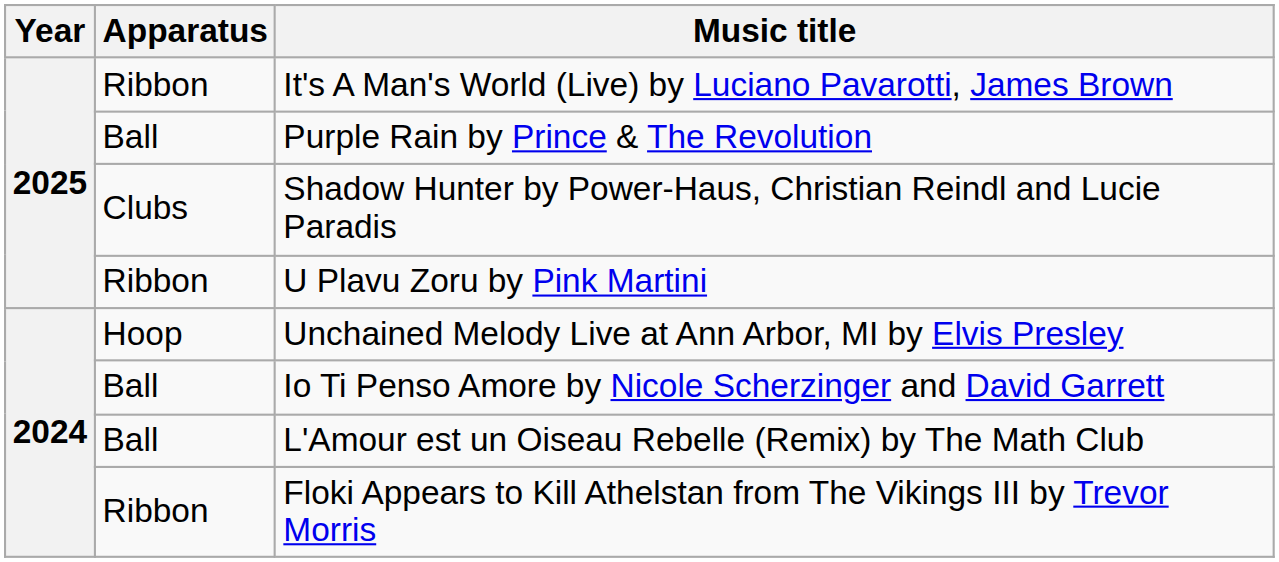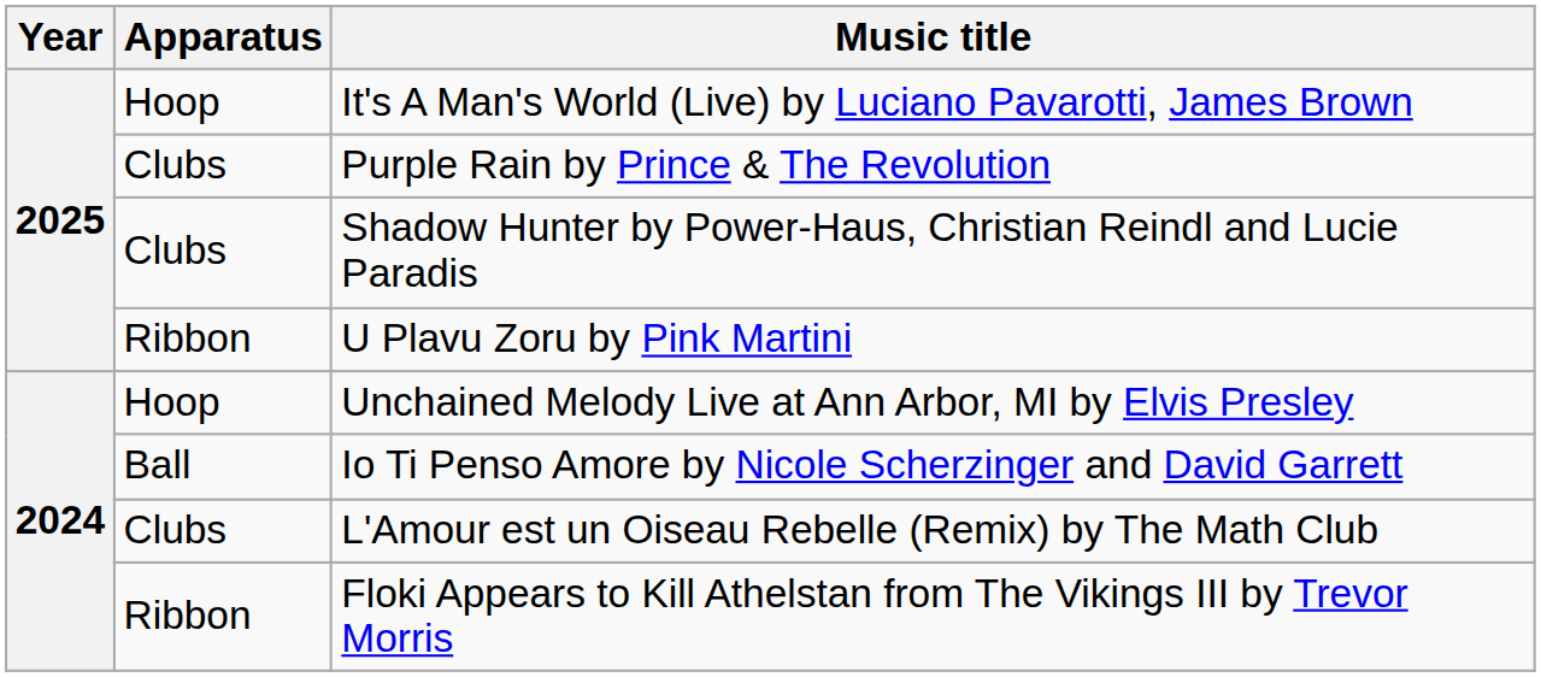It's A Man's World (Live) by Luciano Pavarotti, James Brown | Apparatus: Ribbon -> Hoop
Purple Rain by Prince & The Revolution | Apparatus: Ball -> Clubs
L'Amour est un Oiseau Rebelle (Remix) by The Math Club | Apparatus: Ball -> Clubs
